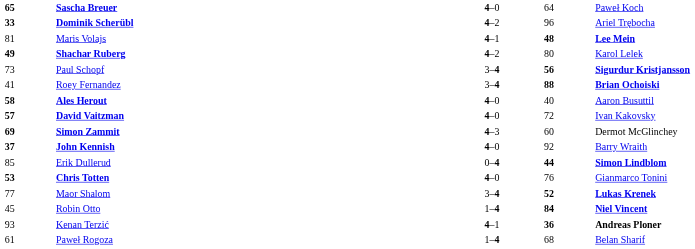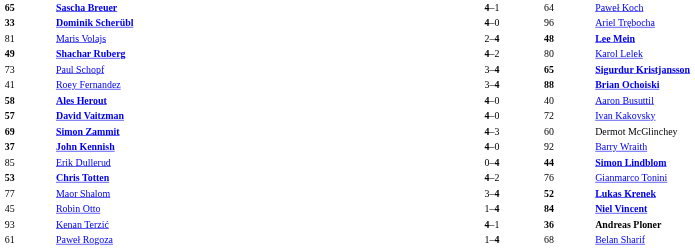Sascha Breuer | column 3: 4–0 -> 4–1
Dominik Scherübl | column 3: 4–2 -> 4–0
Maris Volajs | column 3: 4–1 -> 2–4
Paul Schopf | column 4: 56 -> 65
Chris Totten | column 3: 4–0 -> 4–2
